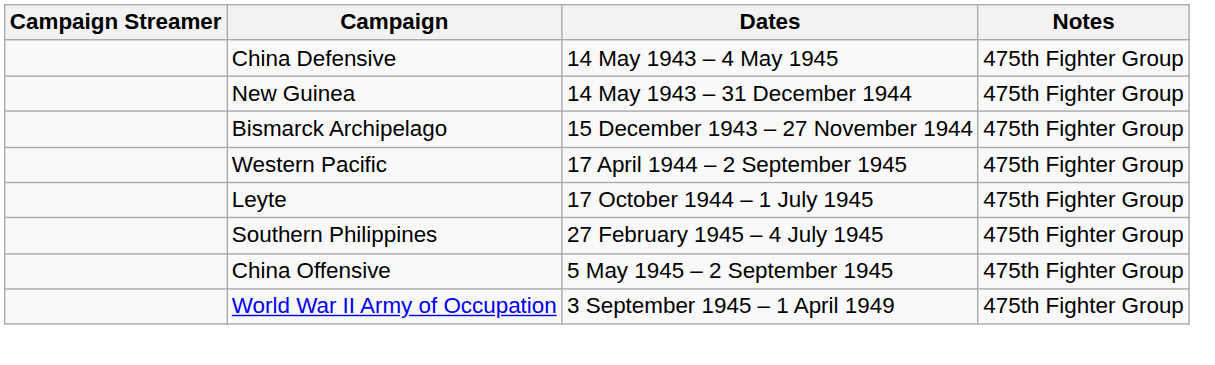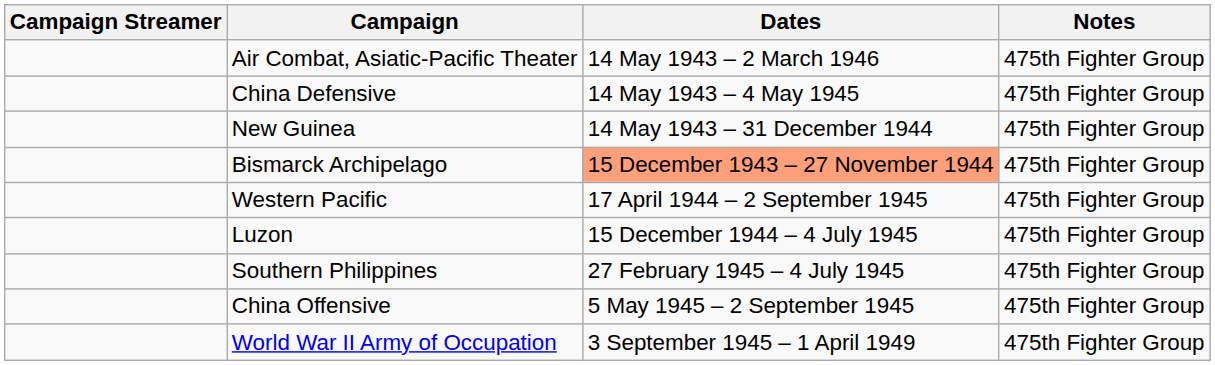+ row: Air Combat, Asiatic-Pacific Theater | 14 May 1943 – 2 March 1946 | 475th Fighter Group
Bismarck Archipelago | Dates: no background -> lightsalmon background
- row: Leyte | 17 October 1944 – 1 July 1945 | 475th Fighter Group
+ row: Luzon | 15 December 1944 – 4 July 1945 | 475th Fighter Group
